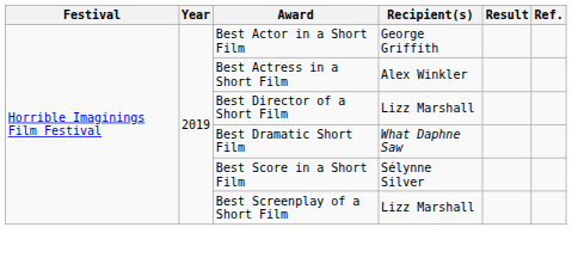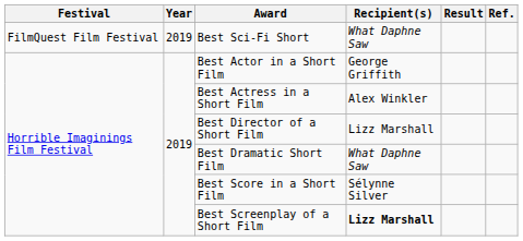+ row: FilmQuest Film Festival | 2019 | Best Sci-Fi Short | What Daphne Saw
Best Screenplay of a Short Film | Recipient(s): normal -> bold
